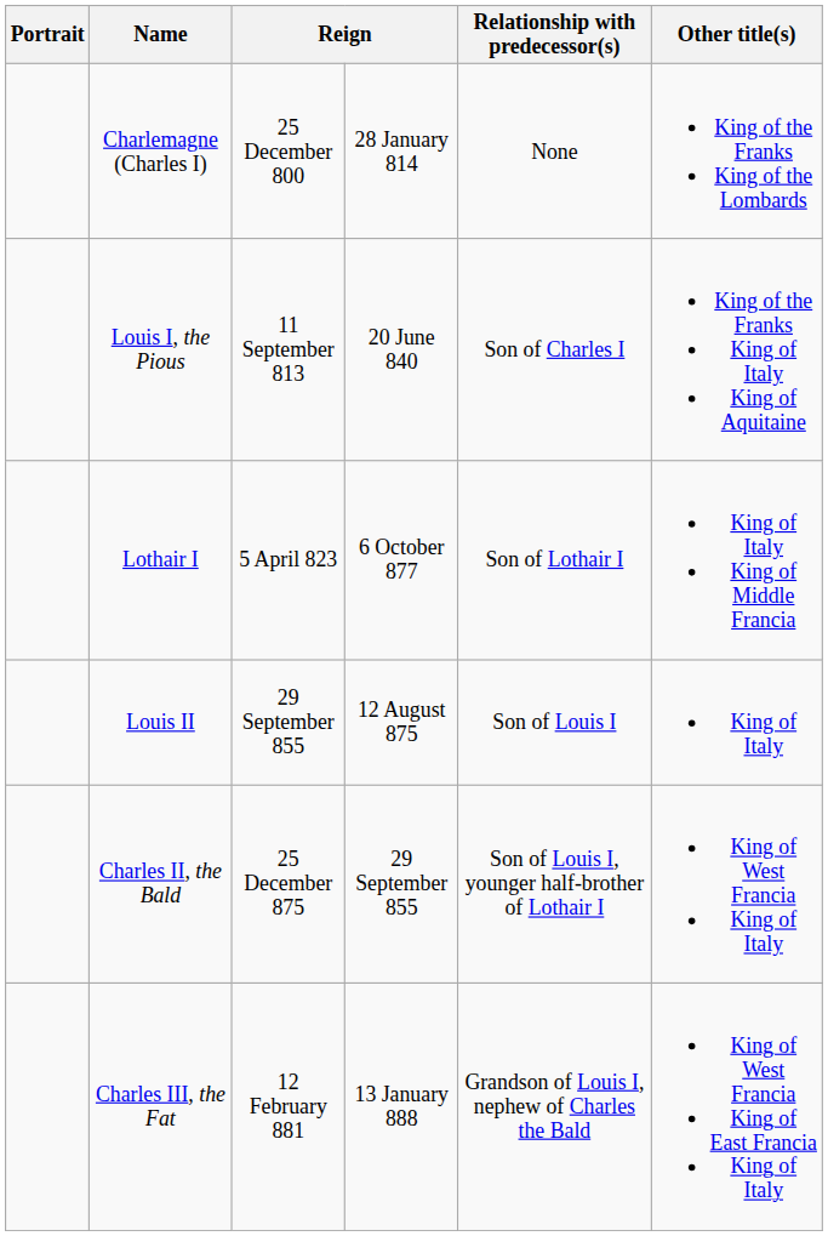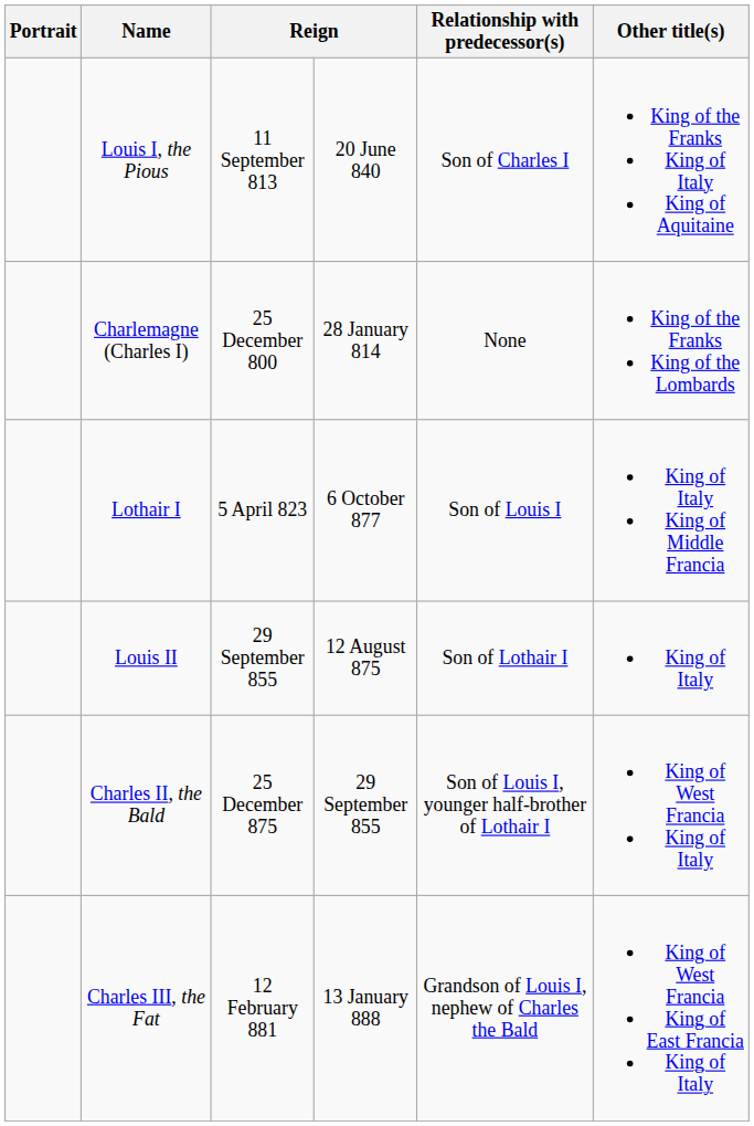rows swapped: Charlemagne (Charles I) <-> Louis I, the Pious
Lothair I | Relationship with predecessor(s): Son of Lothair I -> Son of Louis I
Louis II | Relationship with predecessor(s): Son of Louis I -> Son of Lothair I
